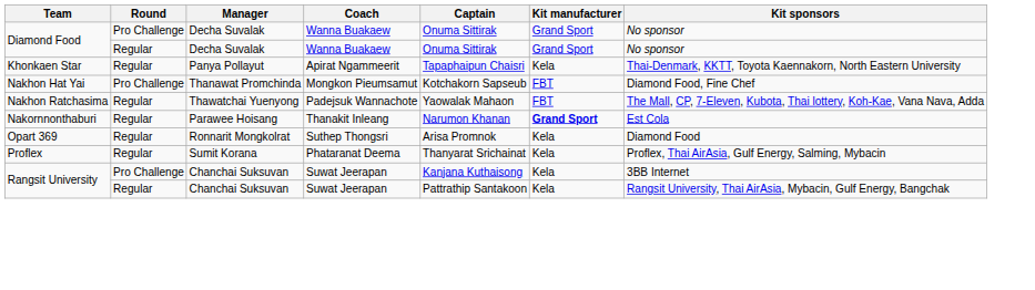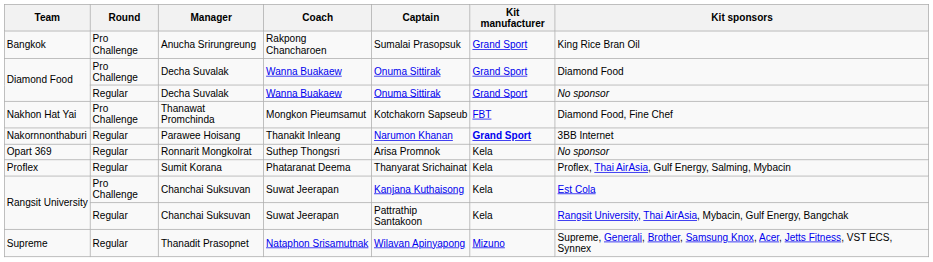+ row: Bangkok | Pro Challenge | Anucha Srirungreung | Rakpong Chancharoen | Sumalai Prasopsuk | Grand Sport | King Rice Bran Oil
Diamond Food / Pro Challenge | Kit sponsors: No sponsor -> Diamond Food
- row: Khonkaen Star | Regular | Panya Pollayut | Apirat Ngammeerit | Tapaphaipun Chaisri | Kela | Thai-Denmark, KKTT, Toyota Kaennakorn, North Eastern University
- row: Nakhon Ratchasima | Regular | Thawatchai Yuenyong | Padejsuk Wannachote | Yaowalak Mahaon | FBT | The Mall, CP, 7-Eleven, Kubota, Thai lottery, Koh-Kae, Vana Nava, Adda
Nakornnonthaburi | Kit sponsors: Est Cola -> 3BB Internet
Opart 369 | Kit sponsors: Diamond Food -> No sponsor
Rangsit University / Pro Challenge | Kit sponsors: 3BB Internet -> Est Cola
+ row: Supreme | Regular | Thanadit Prasopnet | Nataphon Srisamutnak | Wilavan Apinyapong | Mizuno | Supreme, Generali, Brother, Samsung Knox, Acer, Jetts Fitness, VST ECS, Synnex
